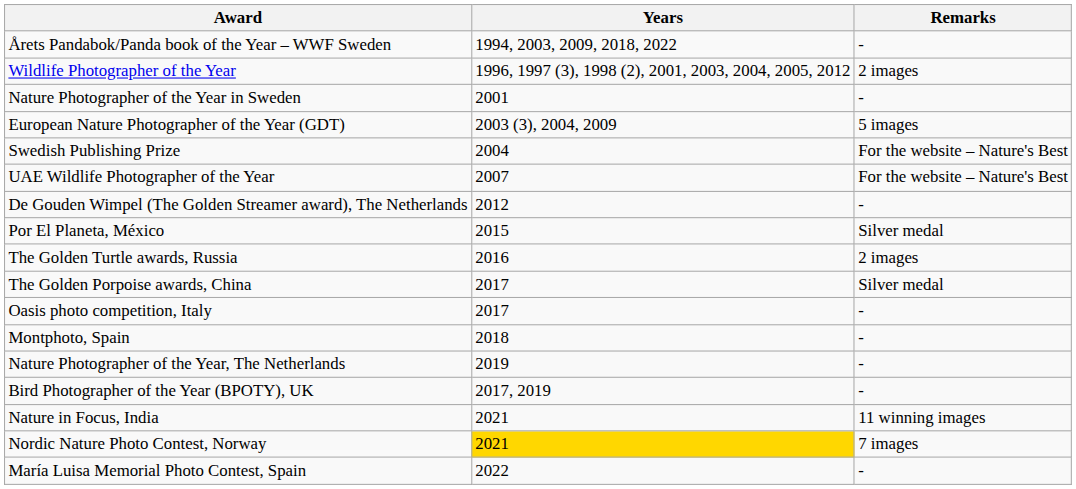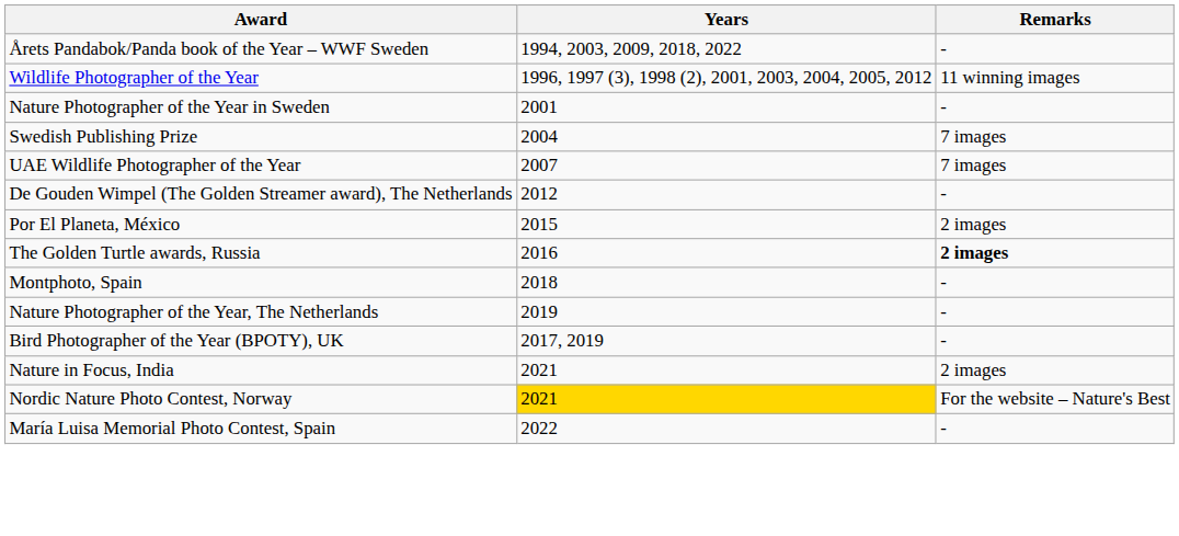Wildlife Photographer of the Year | Remarks: 2 images -> 11 winning images
- row: European Nature Photographer of the Year (GDT) | 2003 (3), 2004, 2009 | 5 images
Swedish Publishing Prize | Remarks: For the website – Nature's Best -> 7 images
UAE Wildlife Photographer of the Year | Remarks: For the website – Nature's Best -> 7 images
Por El Planeta, México | Remarks: Silver medal -> 2 images
The Golden Turtle awards, Russia | Remarks: normal -> bold
- row: The Golden Porpoise awards, China | 2017 | Silver medal
- row: Oasis photo competition, Italy | 2017 | -
Nature in Focus, India | Remarks: 11 winning images -> 2 images
Nordic Nature Photo Contest, Norway | Remarks: 7 images -> For the website – Nature's Best
